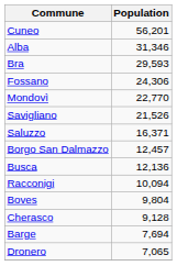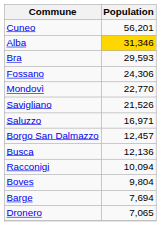Alba | Population: no background -> gold background
Saluzzo | Population: 16,371 -> 16,971
- row: Cherasco | 9,128
